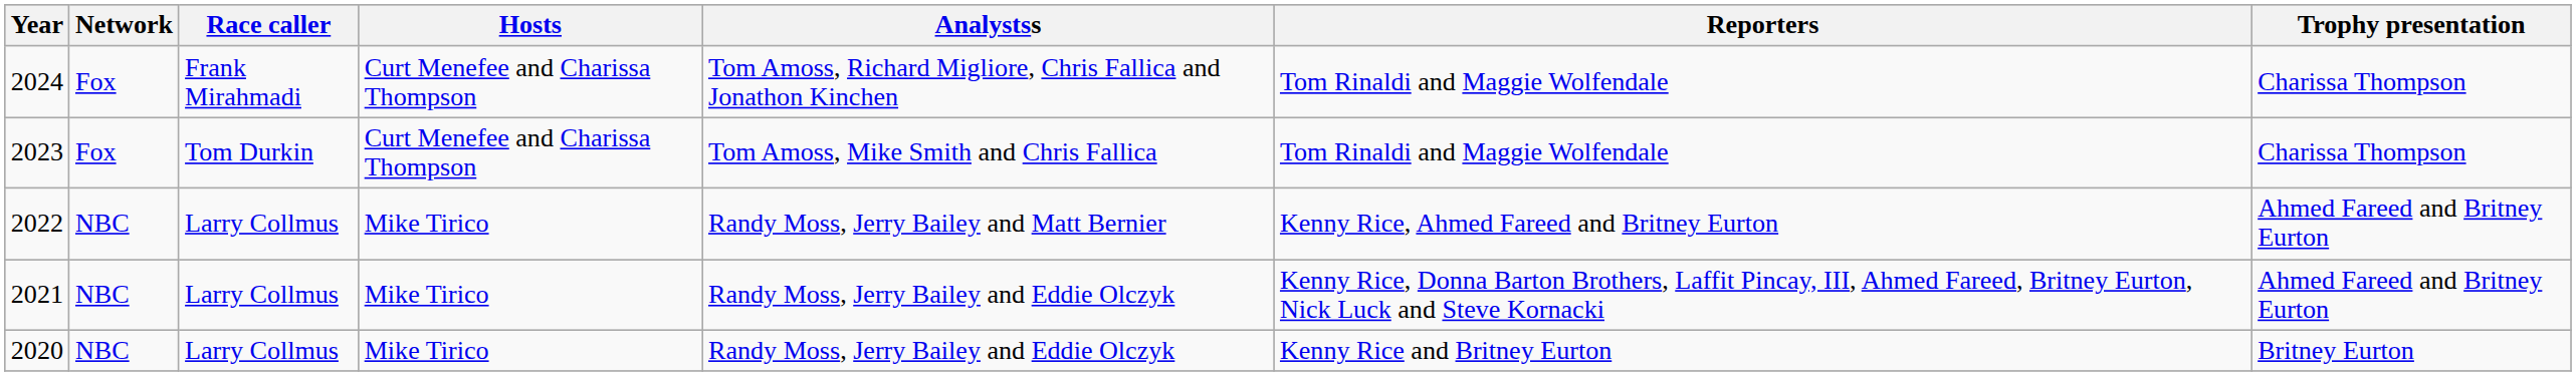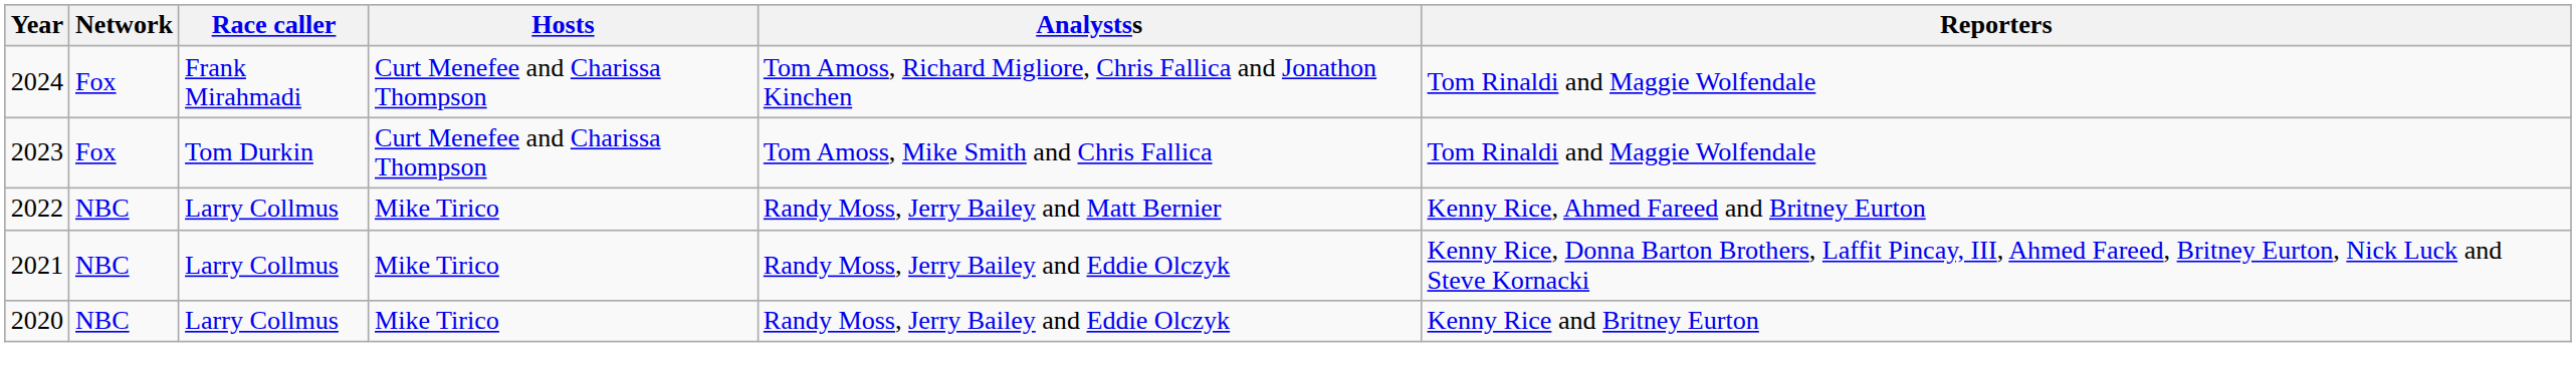- column: Trophy presentation | Charissa Thompson | Charissa Thompson | Ahmed Fareed and Britney Eurton | Ahmed Fareed and Britney Eurton | Britney Eurton
